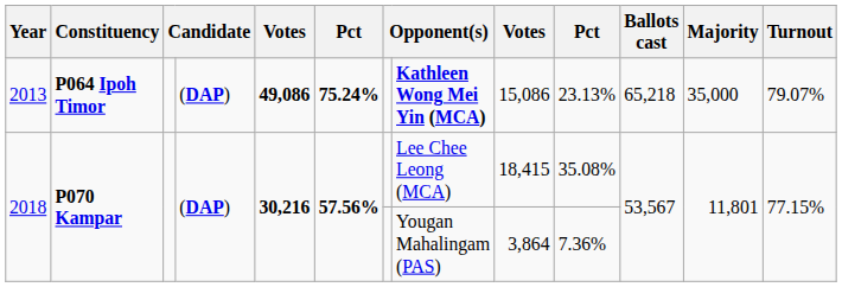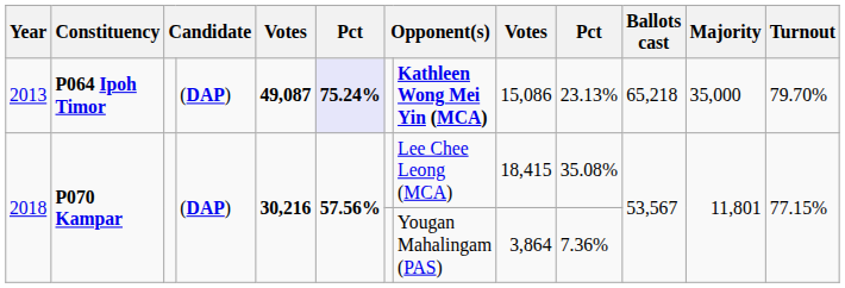2013 | column 5: 49,086 -> 49,087
2013 | column 6: no background -> lavender background
2013 | Turnout: 79.07% -> 79.70%
